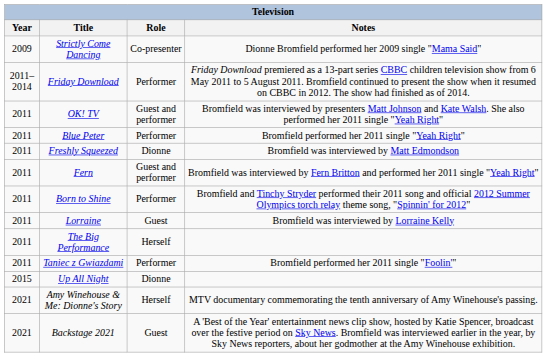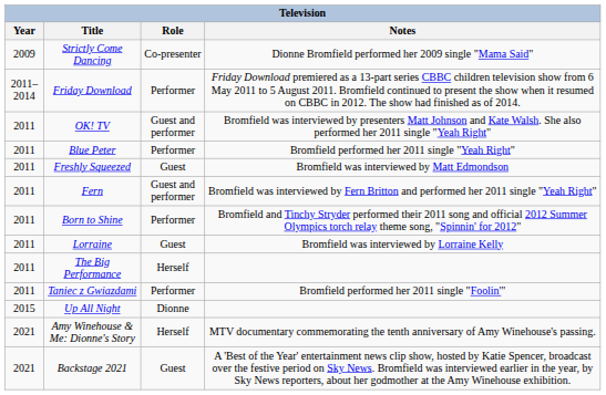Freshly Squeezed | Role: Dionne -> Guest
